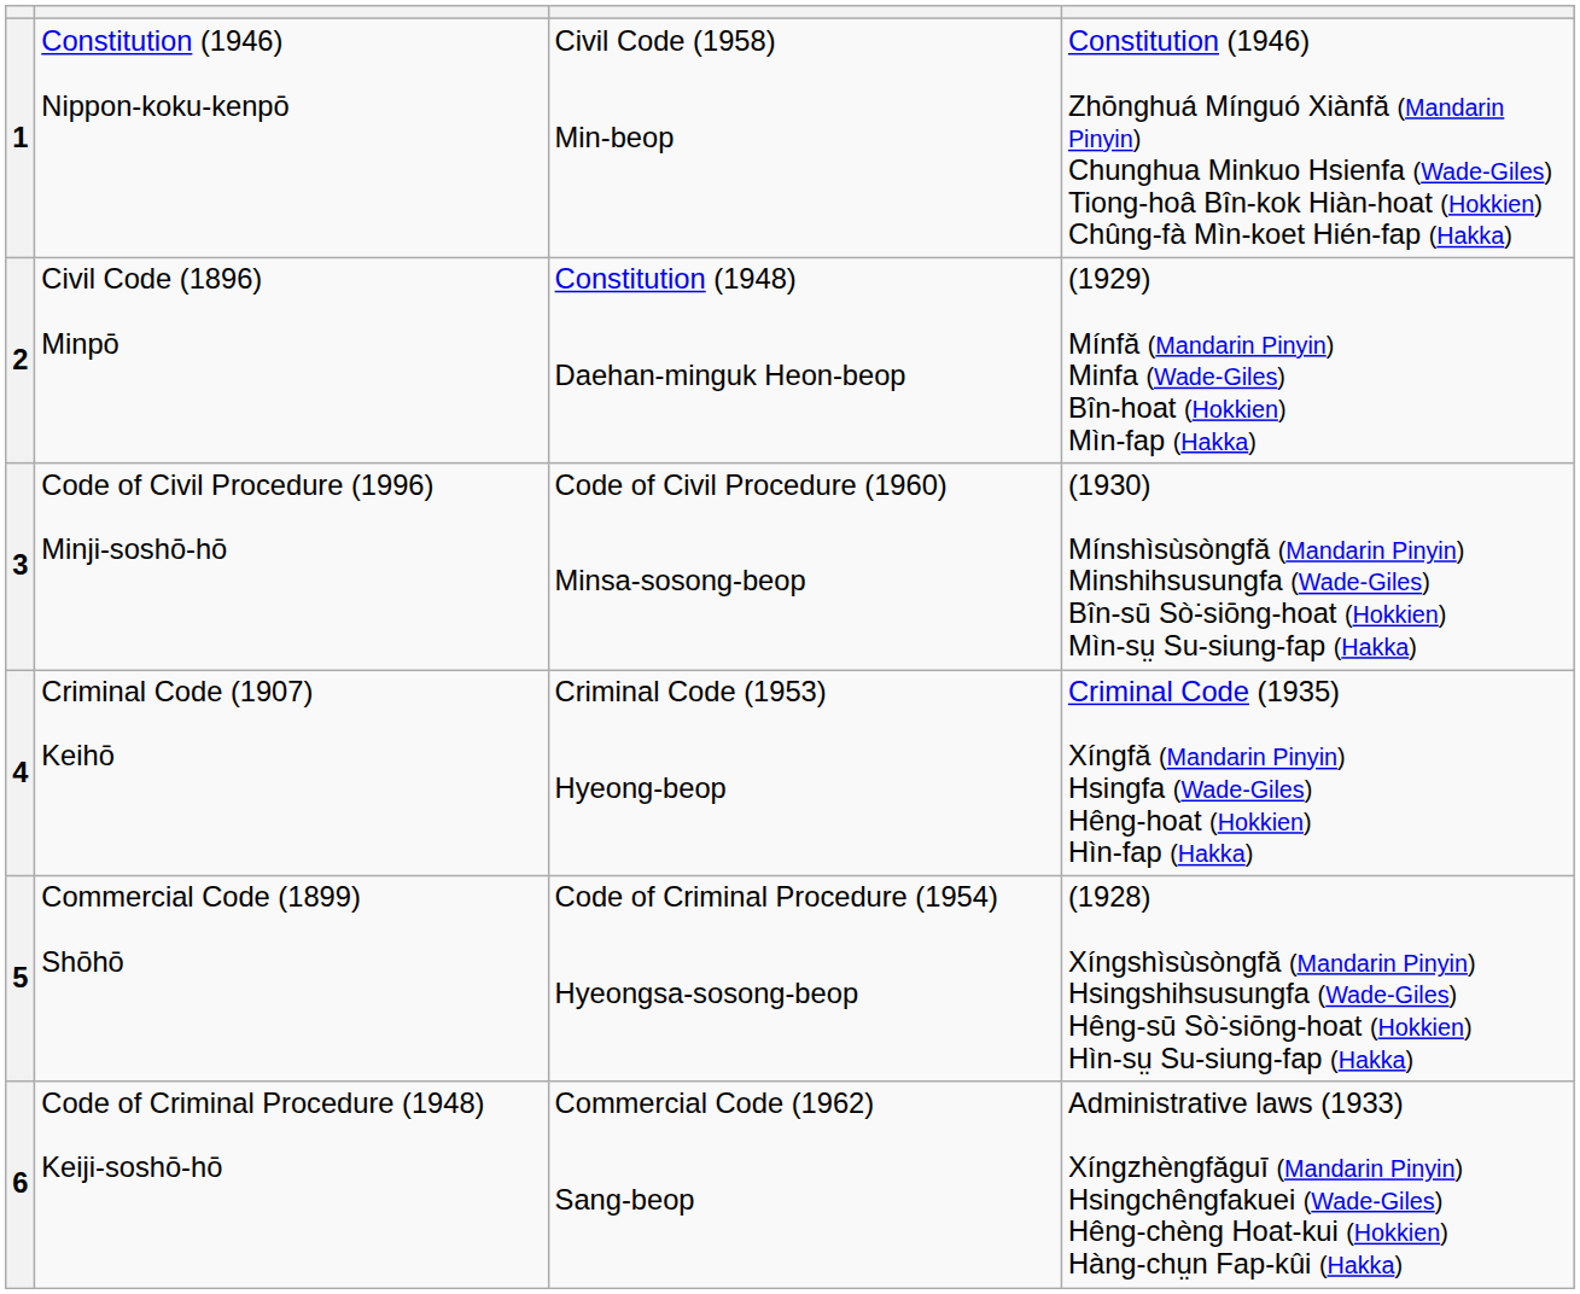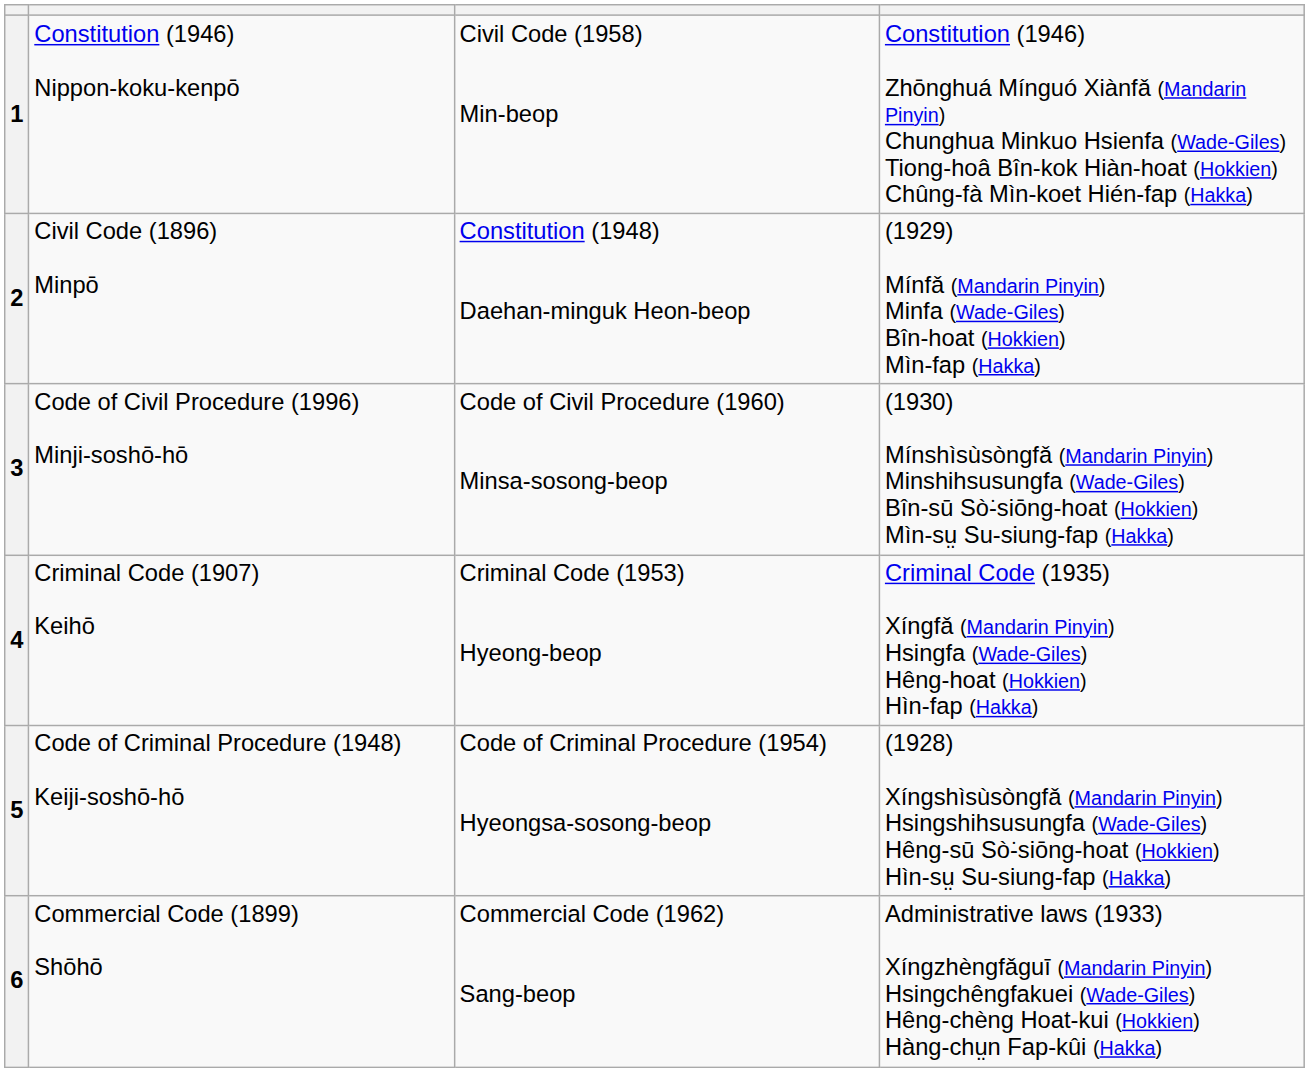5 | column 2: Commercial Code (1899) Shōhō -> Code of Criminal Procedure (1948) Keiji-soshō-hō
6 | column 2: Code of Criminal Procedure (1948) Keiji-soshō-hō -> Commercial Code (1899) Shōhō
